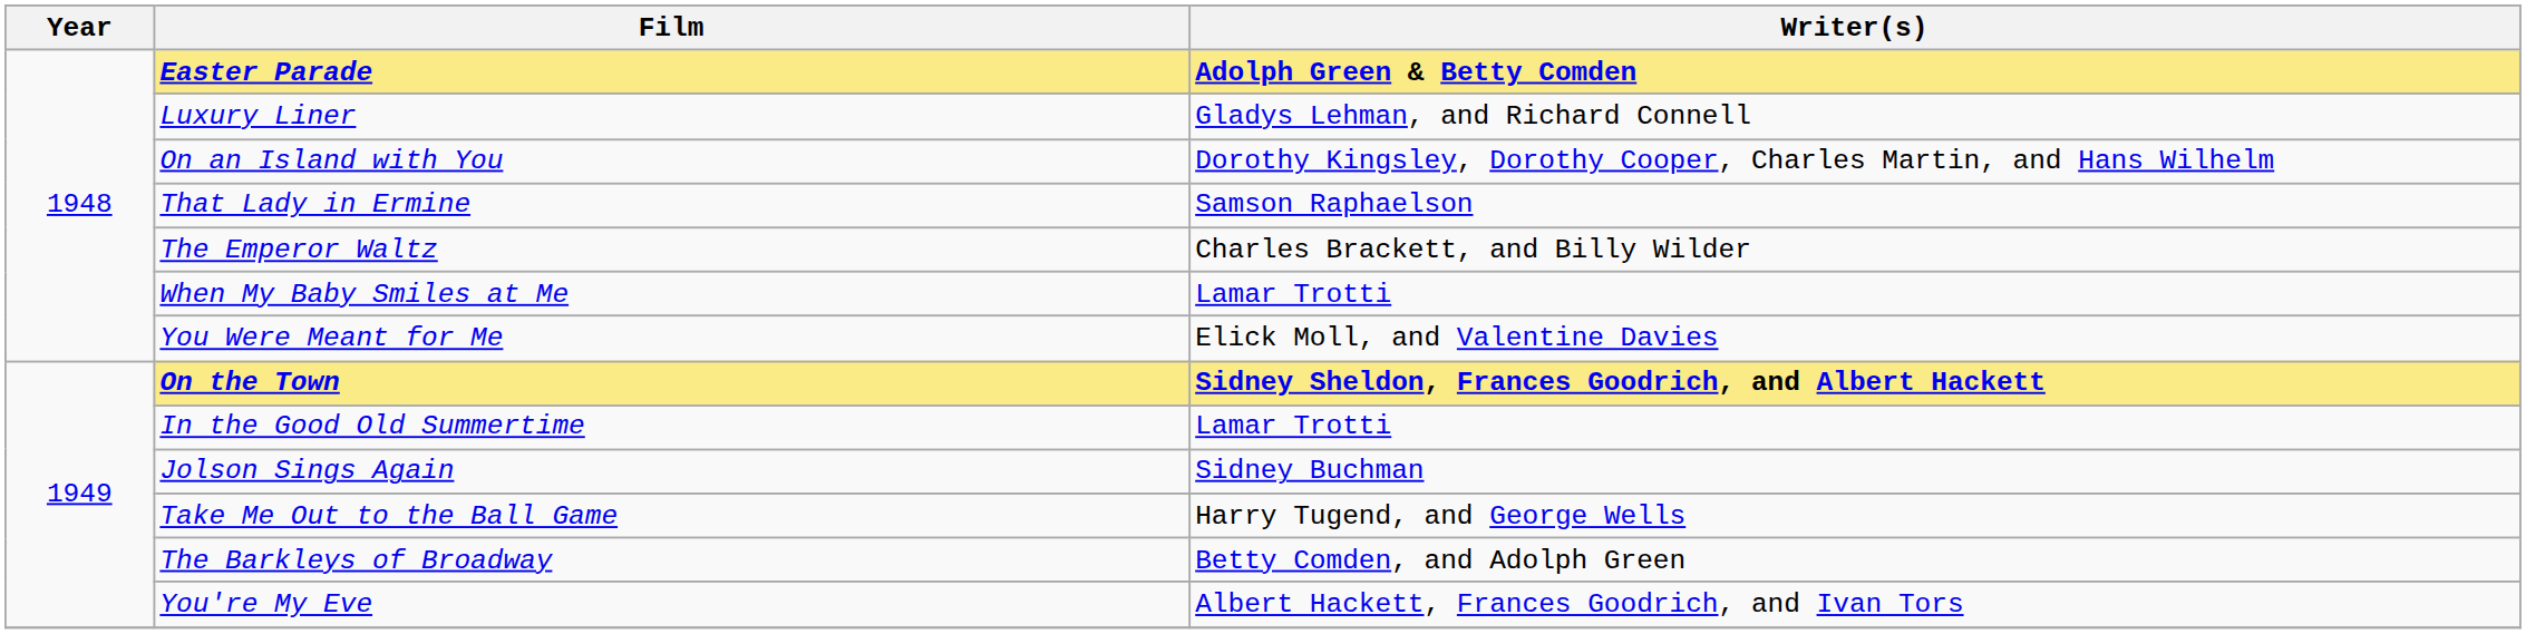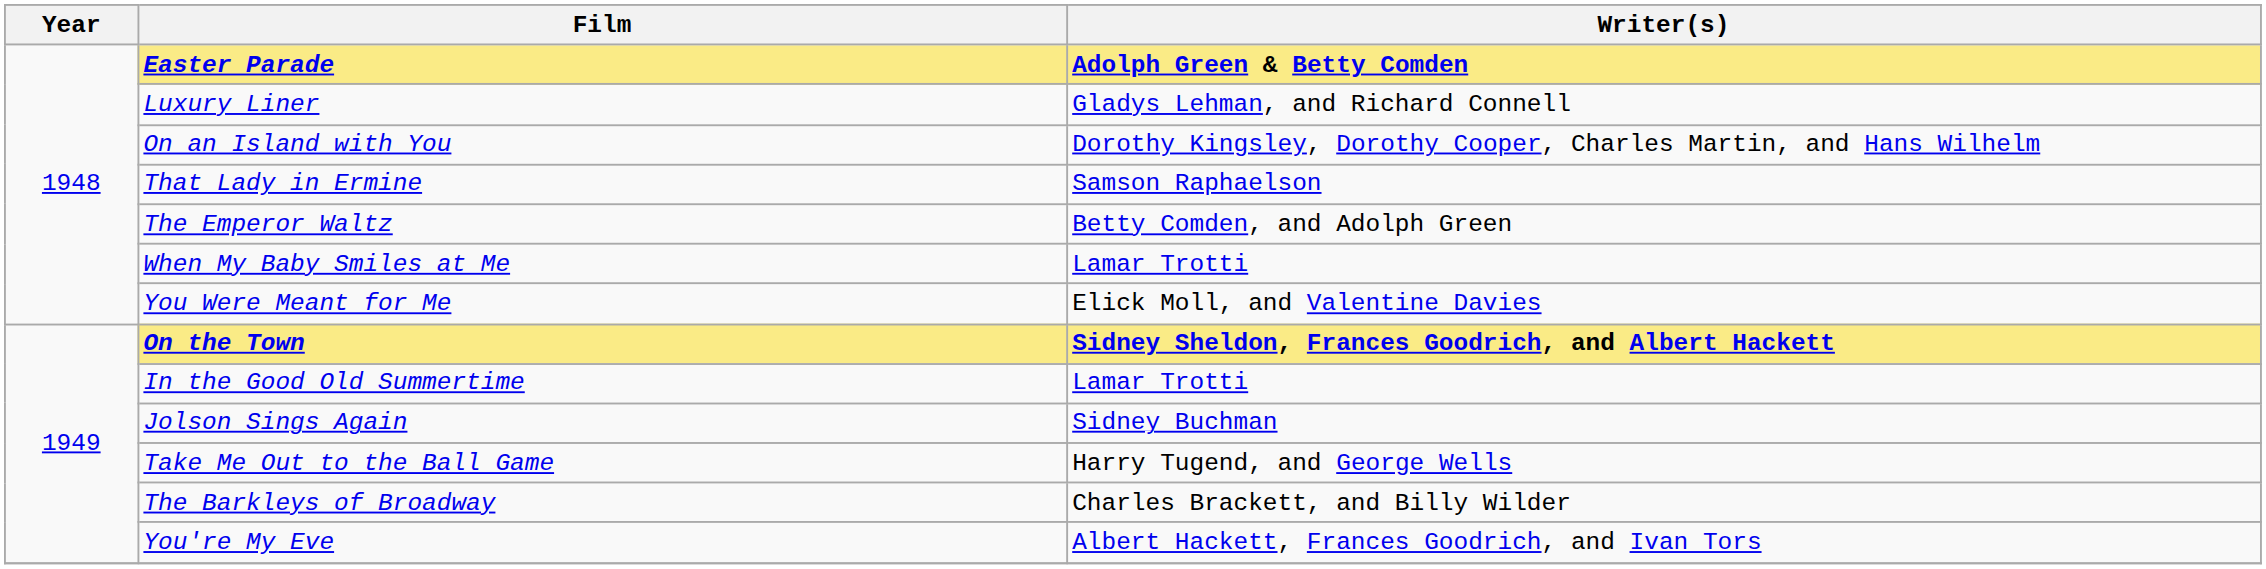The Emperor Waltz | Writer(s): Charles Brackett, and Billy Wilder -> Betty Comden, and Adolph Green
The Barkleys of Broadway | Writer(s): Betty Comden, and Adolph Green -> Charles Brackett, and Billy Wilder
